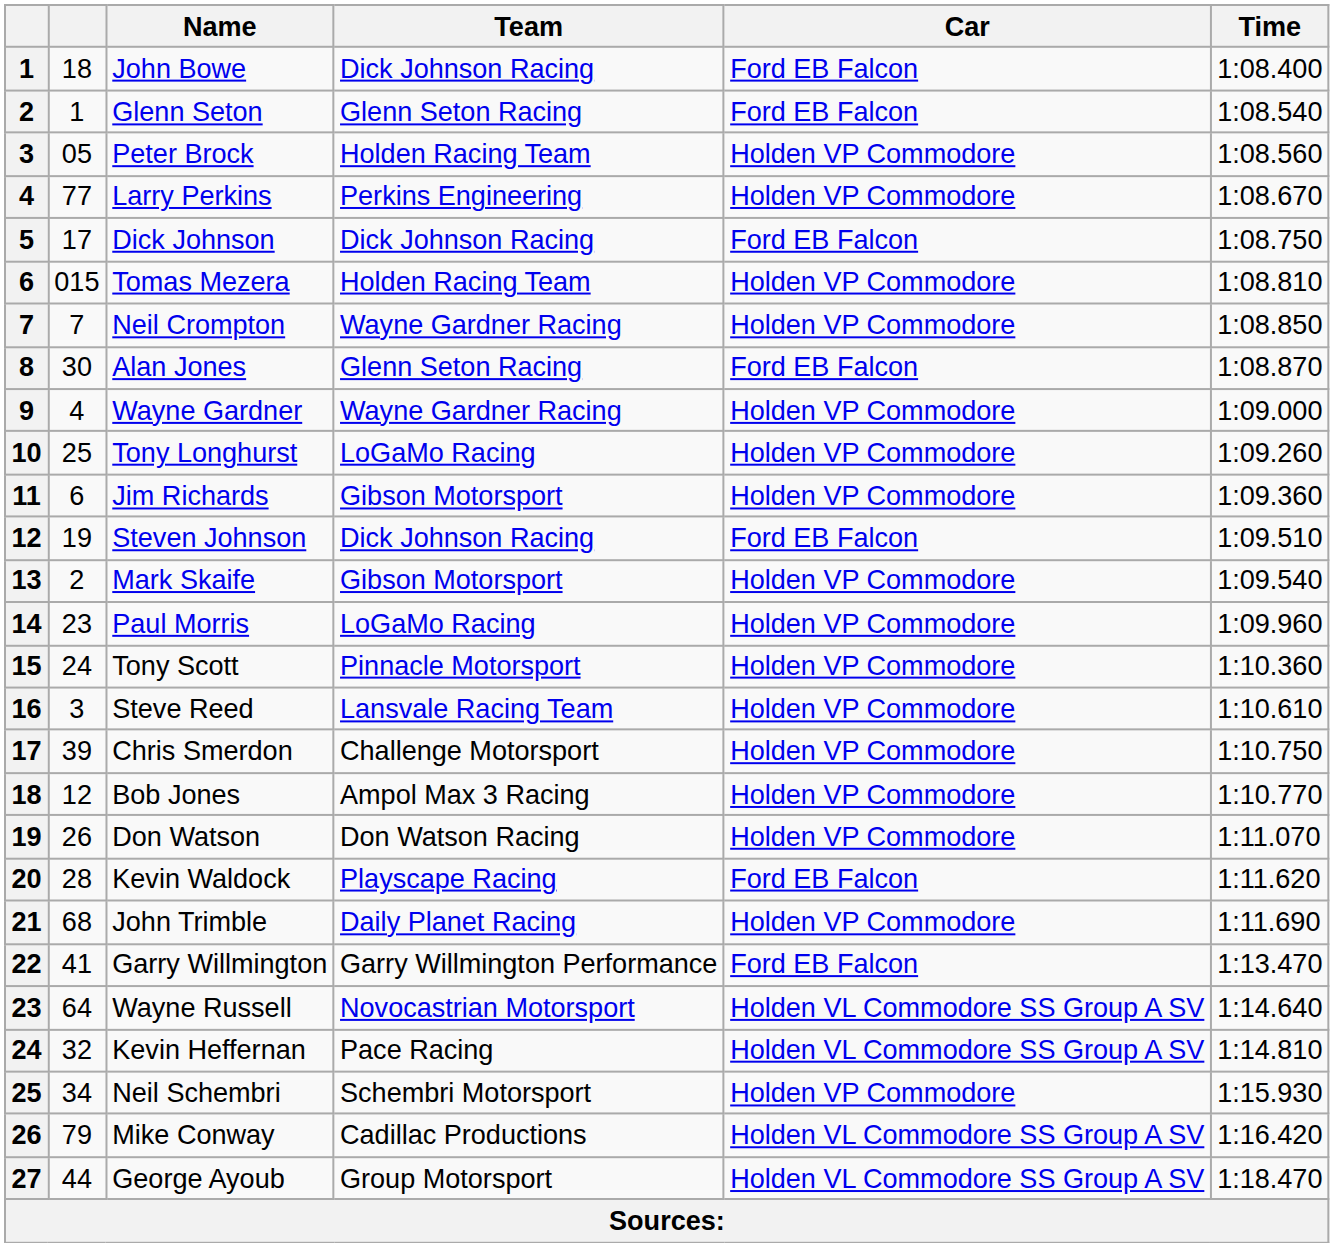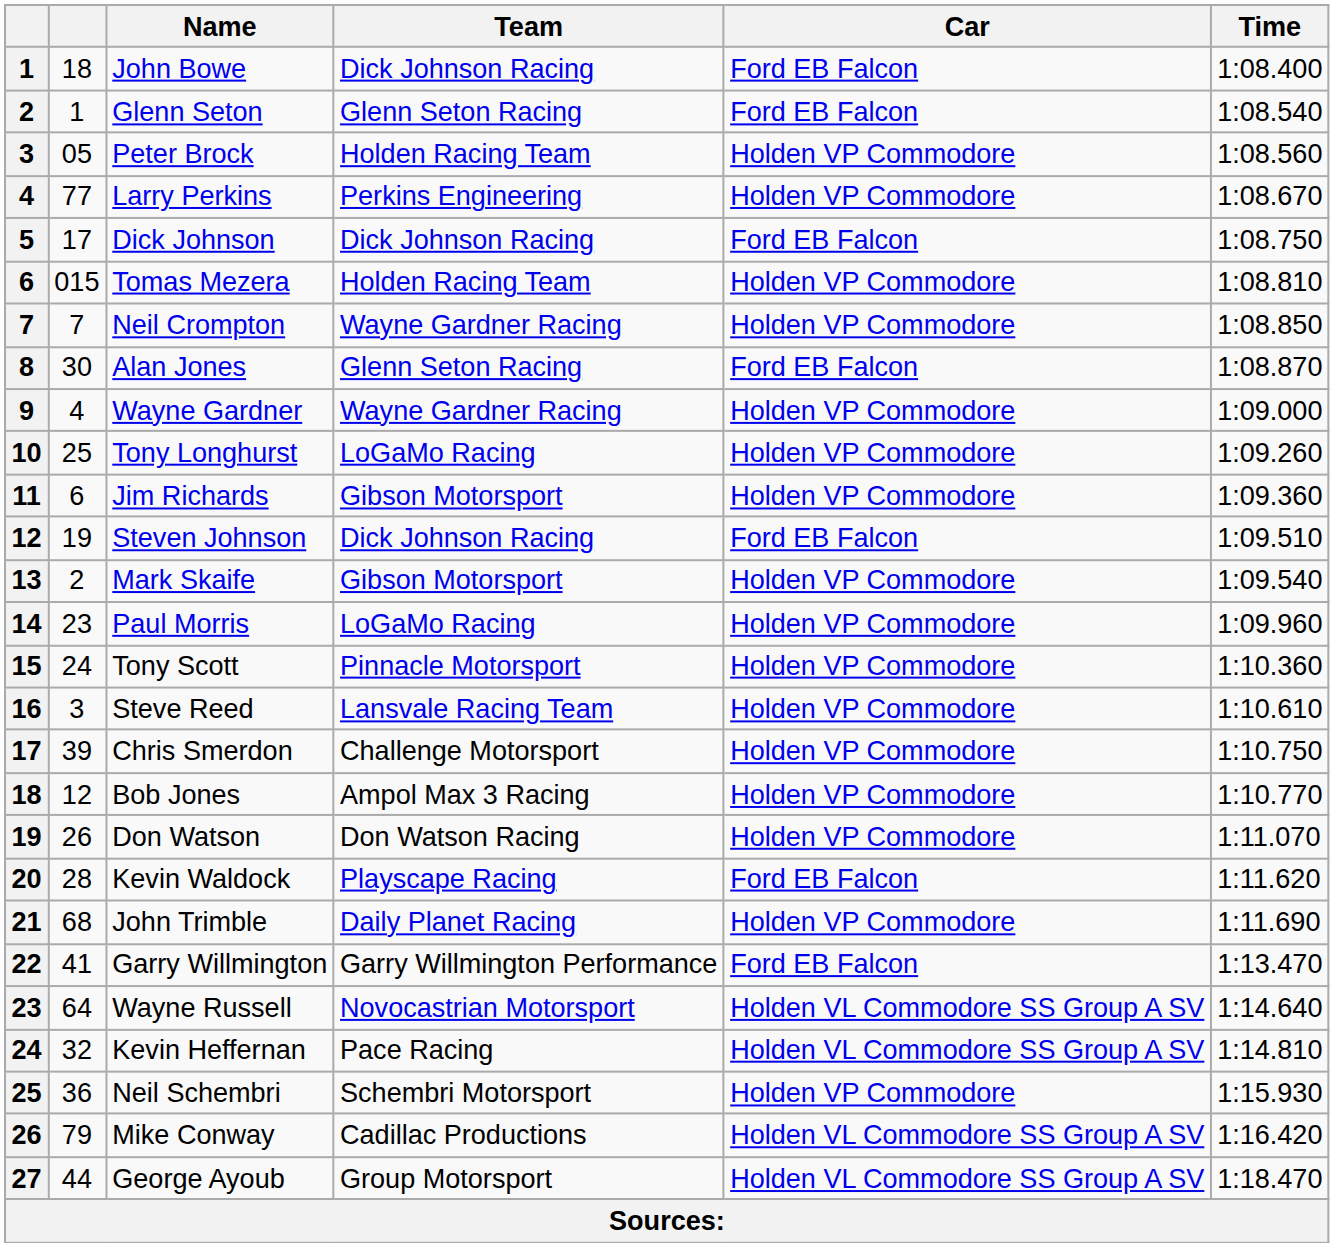Neil Schembri | column 2: 34 -> 36
